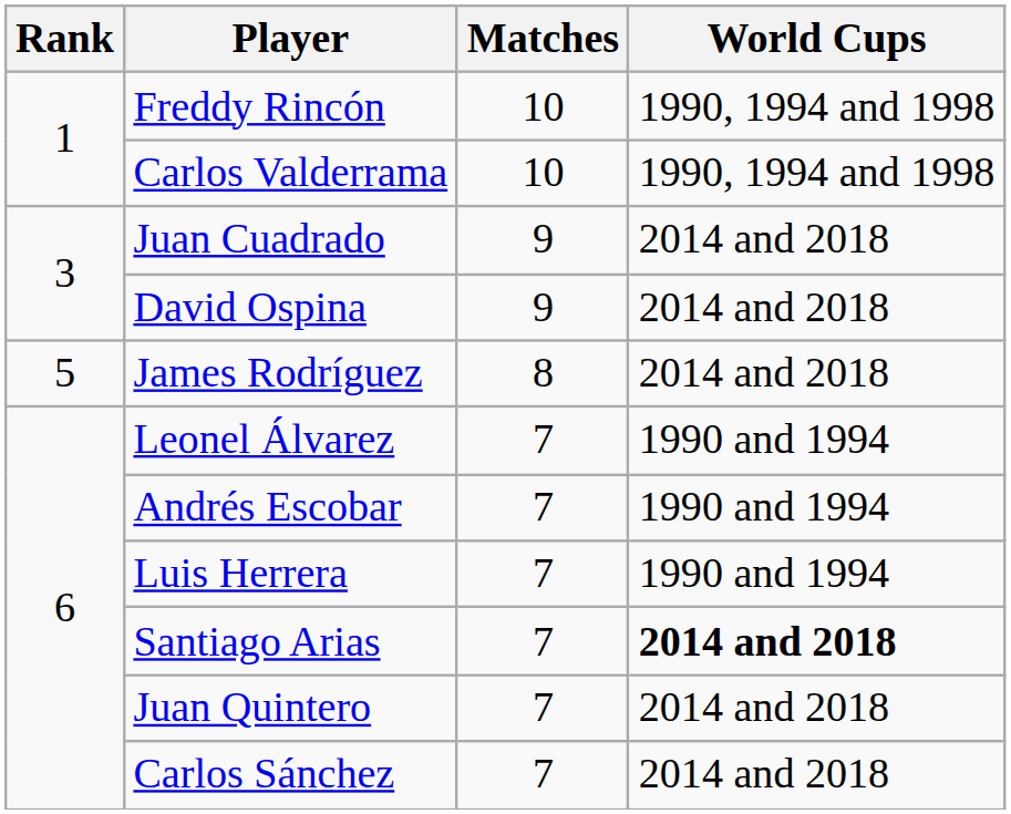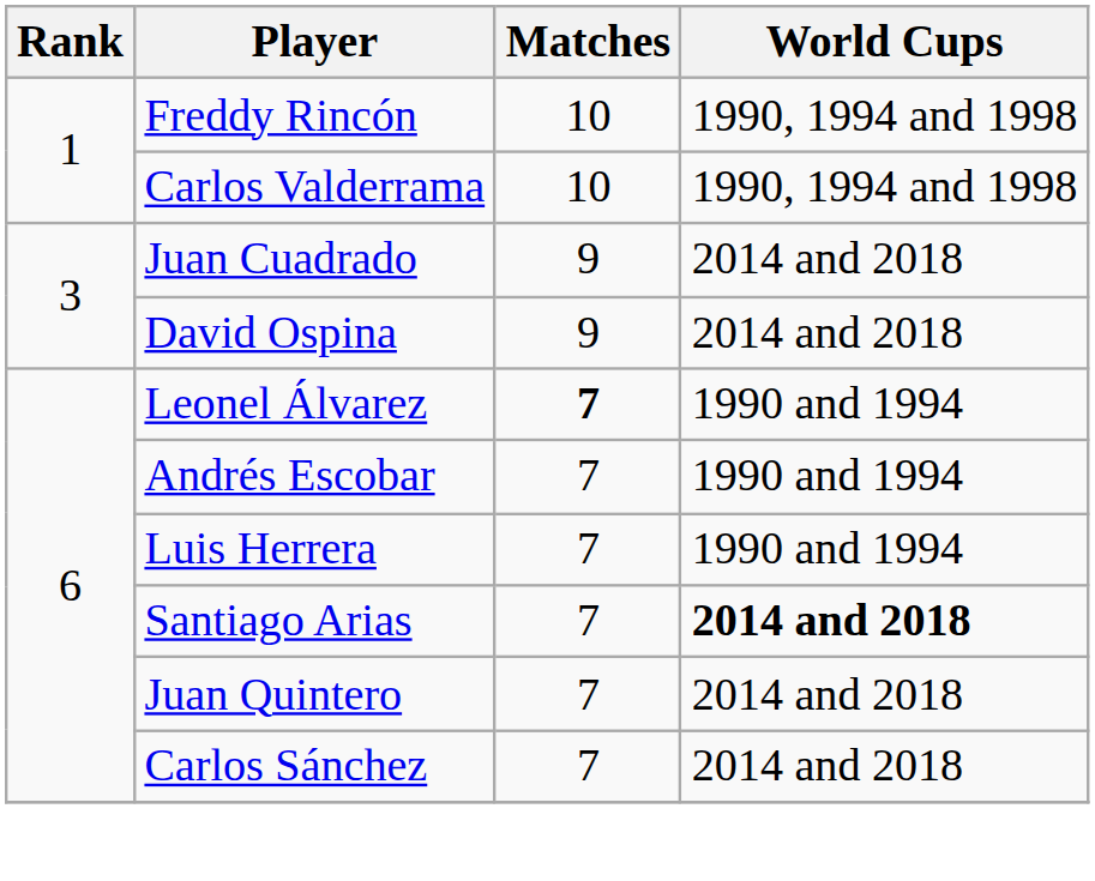- row: 5 | James Rodríguez | 8 | 2014 and 2018
Leonel Álvarez | Matches: normal -> bold
